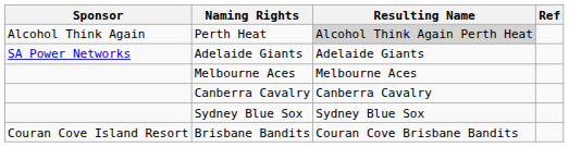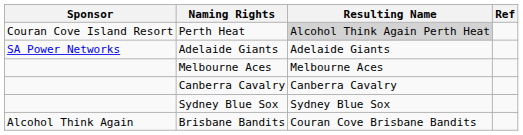Perth Heat | Sponsor: Alcohol Think Again -> Couran Cove Island Resort
Brisbane Bandits | Sponsor: Couran Cove Island Resort -> Alcohol Think Again
